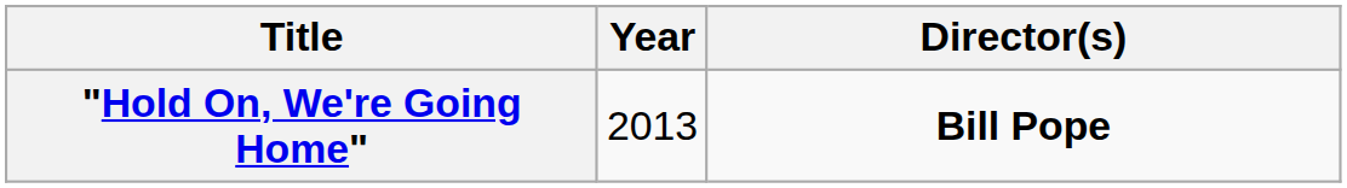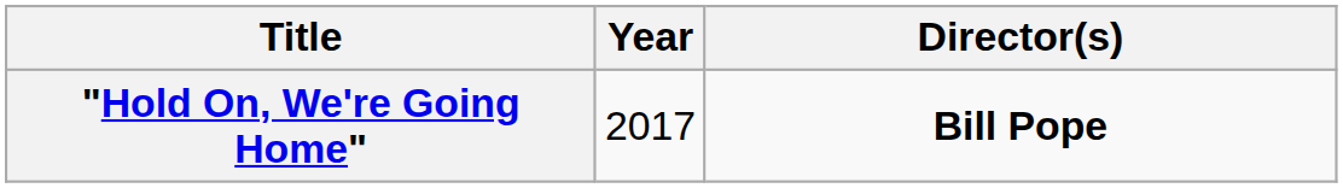"Hold On, We're Going Home" | Year: 2013 -> 2017
